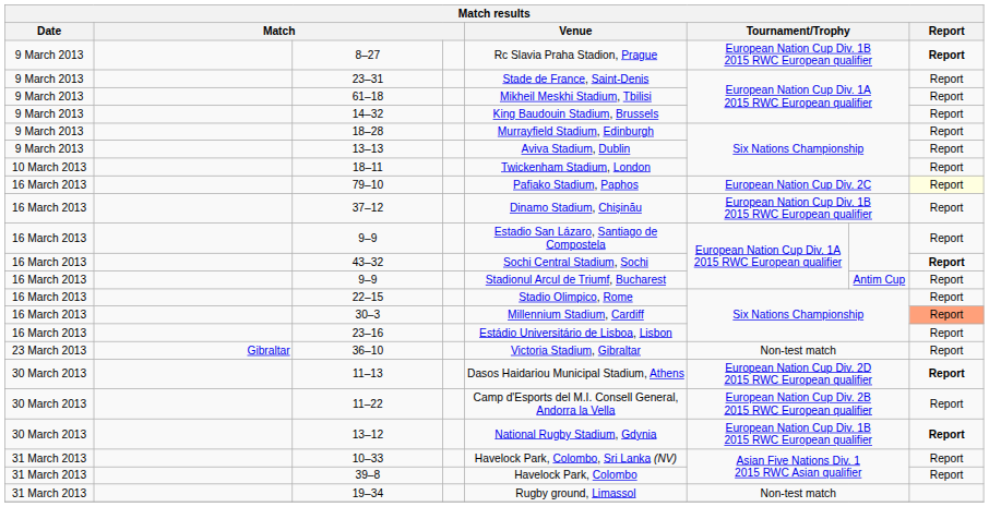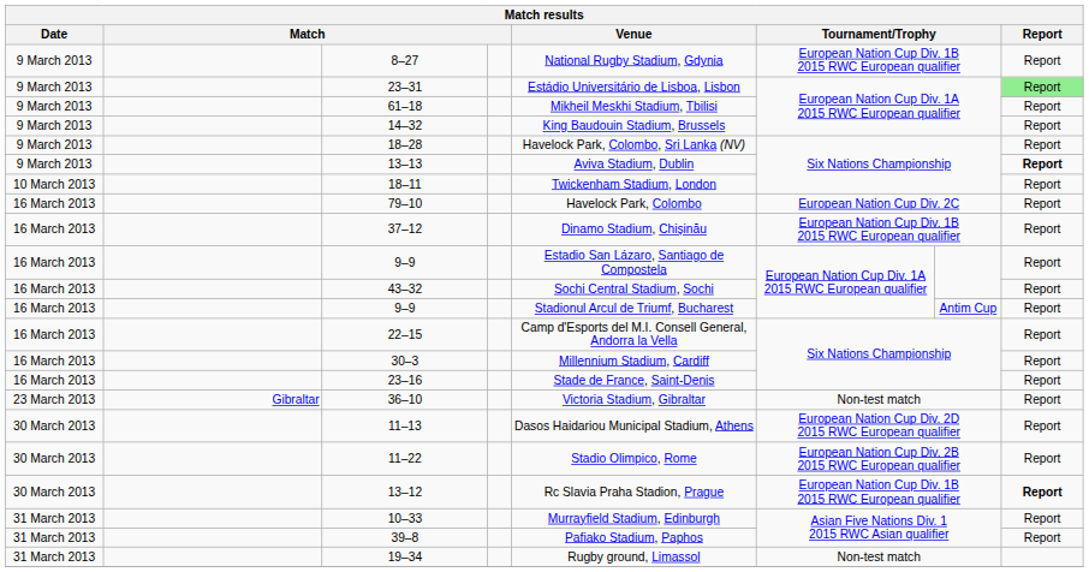8–27 | Venue: Rc Slavia Praha Stadion, Prague -> National Rugby Stadium, Gdynia
8–27 | Report: bold -> normal
23–31 | Venue: Stade de France, Saint-Denis -> Estádio Universitário de Lisboa, Lisbon
23–31 | Report: no background -> lightgreen background
18–28 | Venue: Murrayfield Stadium, Edinburgh -> Havelock Park, Colombo, Sri Lanka (NV)
13–13 | Report: normal -> bold
79–10 | Venue: Pafiako Stadium, Paphos -> Havelock Park, Colombo
79–10 | Report: lightyellow background -> no background
43–32 | Report: bold -> normal
22–15 | Venue: Stadio Olimpico, Rome -> Camp d'Esports del M.I. Consell General, Andorra la Vella
30–3 | Report: lightsalmon background -> no background
23–16 | Venue: Estádio Universitário de Lisboa, Lisbon -> Stade de France, Saint-Denis
11–13 | Report: bold -> normal
11–22 | Venue: Camp d'Esports del M.I. Consell General, Andorra la Vella -> Stadio Olimpico, Rome
13–12 | Venue: National Rugby Stadium, Gdynia -> Rc Slavia Praha Stadion, Prague
10–33 | Venue: Havelock Park, Colombo, Sri Lanka (NV) -> Murrayfield Stadium, Edinburgh
39–8 | Venue: Havelock Park, Colombo -> Pafiako Stadium, Paphos
